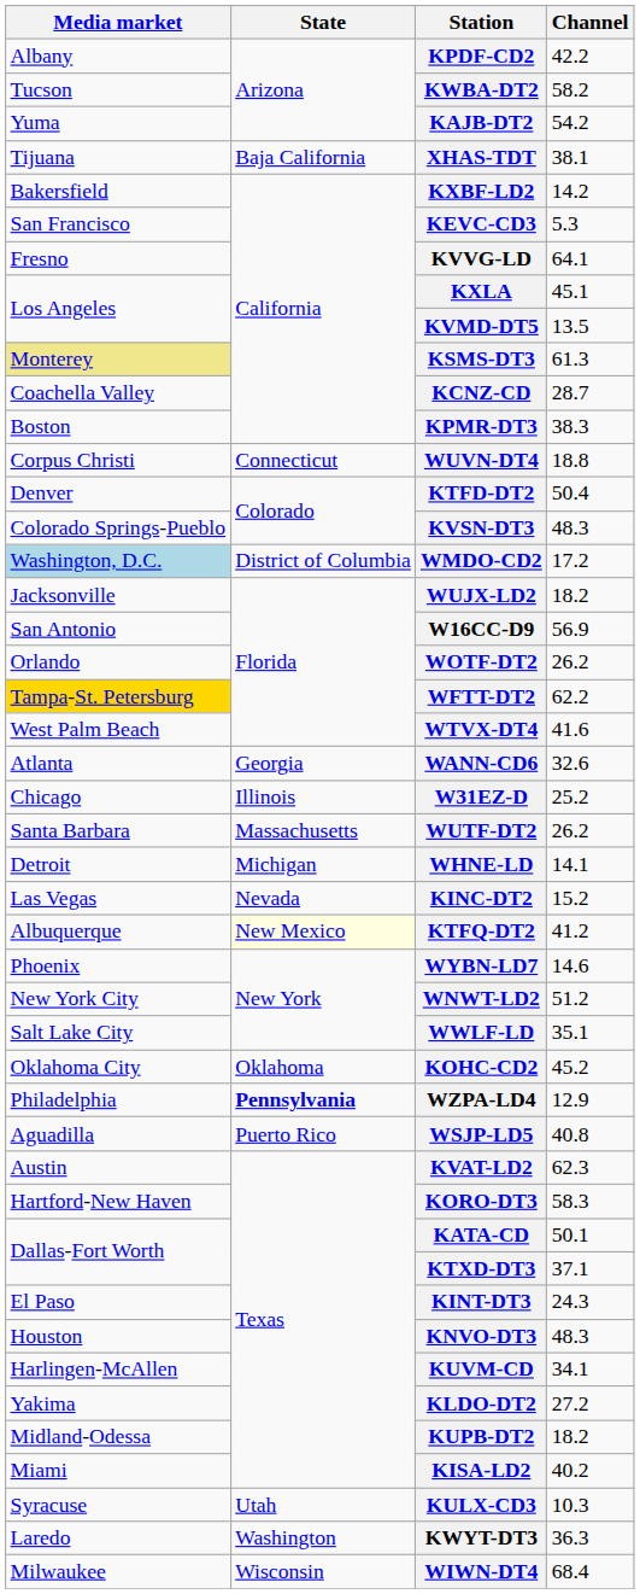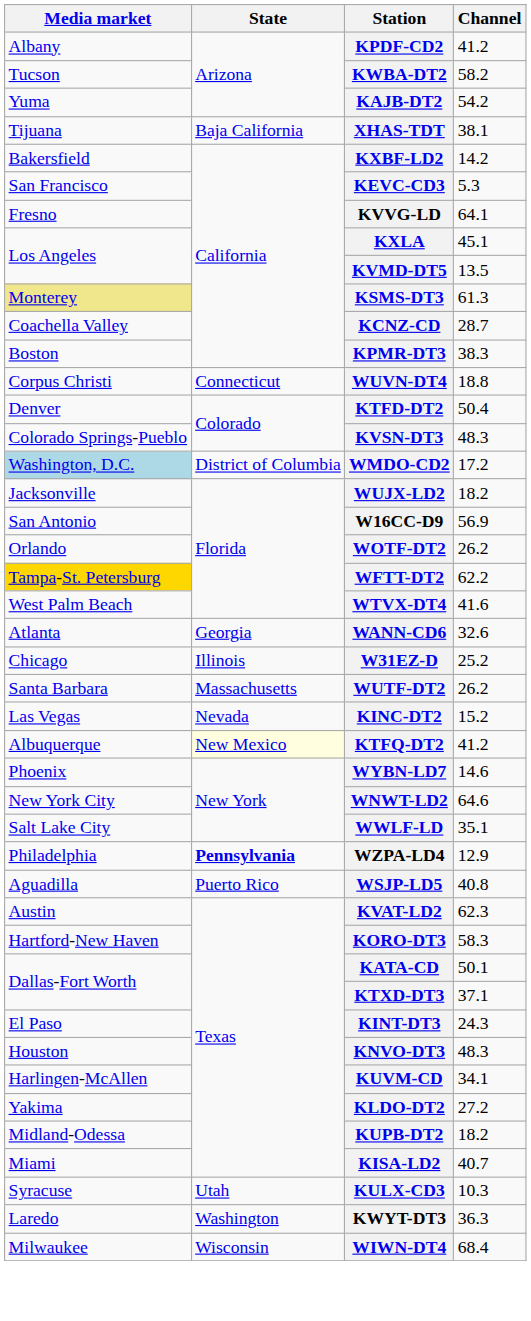KPDF-CD2 | Channel: 42.2 -> 41.2
- row: Detroit | Michigan | WHNE-LD | 14.1
WNWT-LD2 | Channel: 51.2 -> 64.6
- row: Oklahoma City | Oklahoma | KOHC-CD2 | 45.2
KISA-LD2 | Channel: 40.2 -> 40.7
